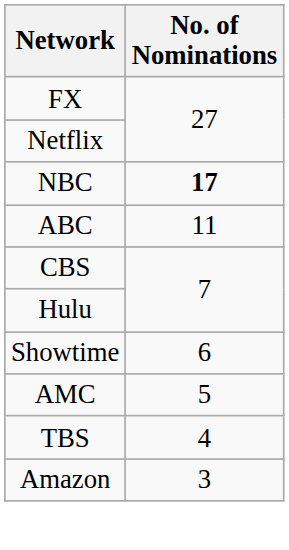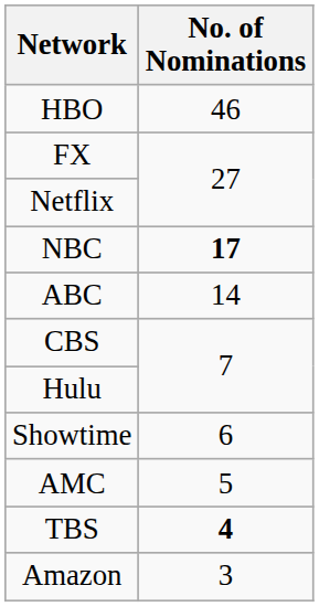+ row: HBO | 46
ABC | No. of Nominations: 11 -> 14
TBS | No. of Nominations: normal -> bold
